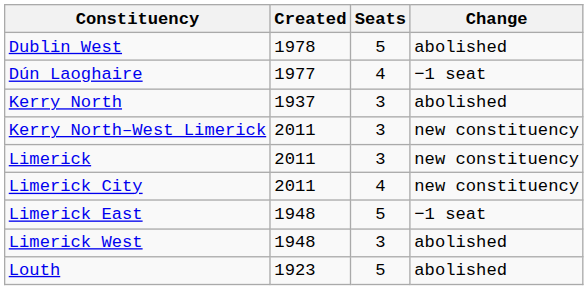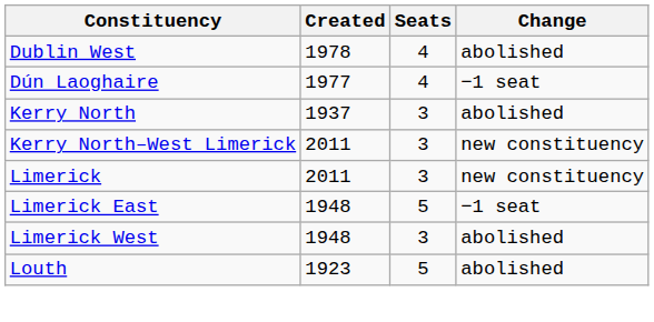Dublin West | Seats: 5 -> 4
- row: Limerick City | 2011 | 4 | new constituency
